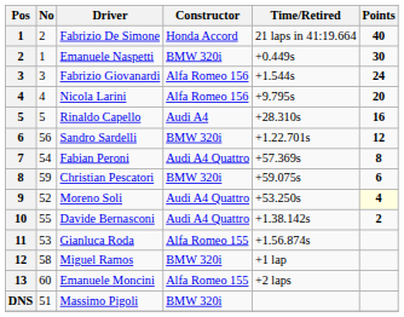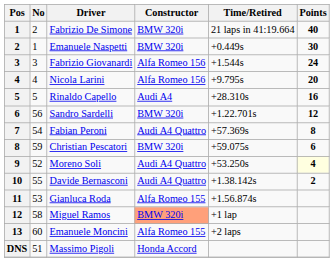Fabrizio De Simone | Constructor: Honda Accord -> BMW 320i
Miguel Ramos | Constructor: no background -> lightsalmon background
Massimo Pigoli | Constructor: BMW 320i -> Honda Accord
